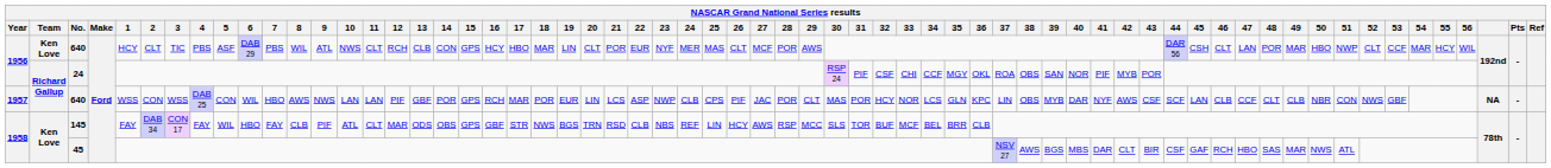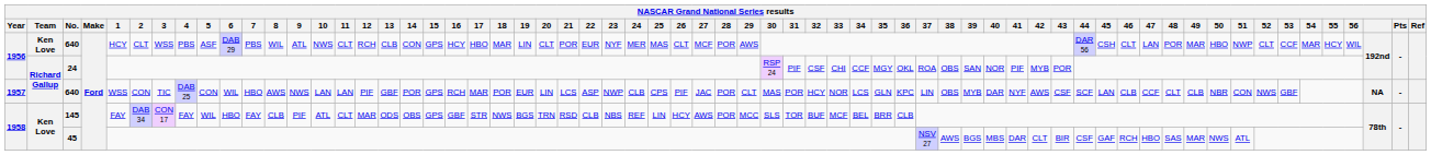1956 / 640 | 3: TIC -> WSS
1957 / 640 | 3: WSS -> TIC
145 | 28: RSP -> POR
